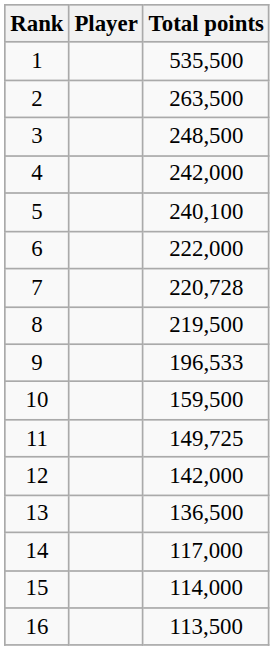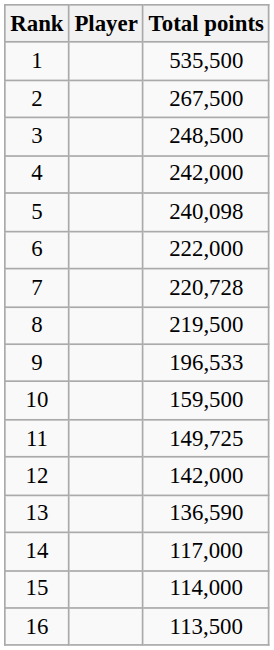2 | Total points: 263,500 -> 267,500
5 | Total points: 240,100 -> 240,098
13 | Total points: 136,500 -> 136,590
